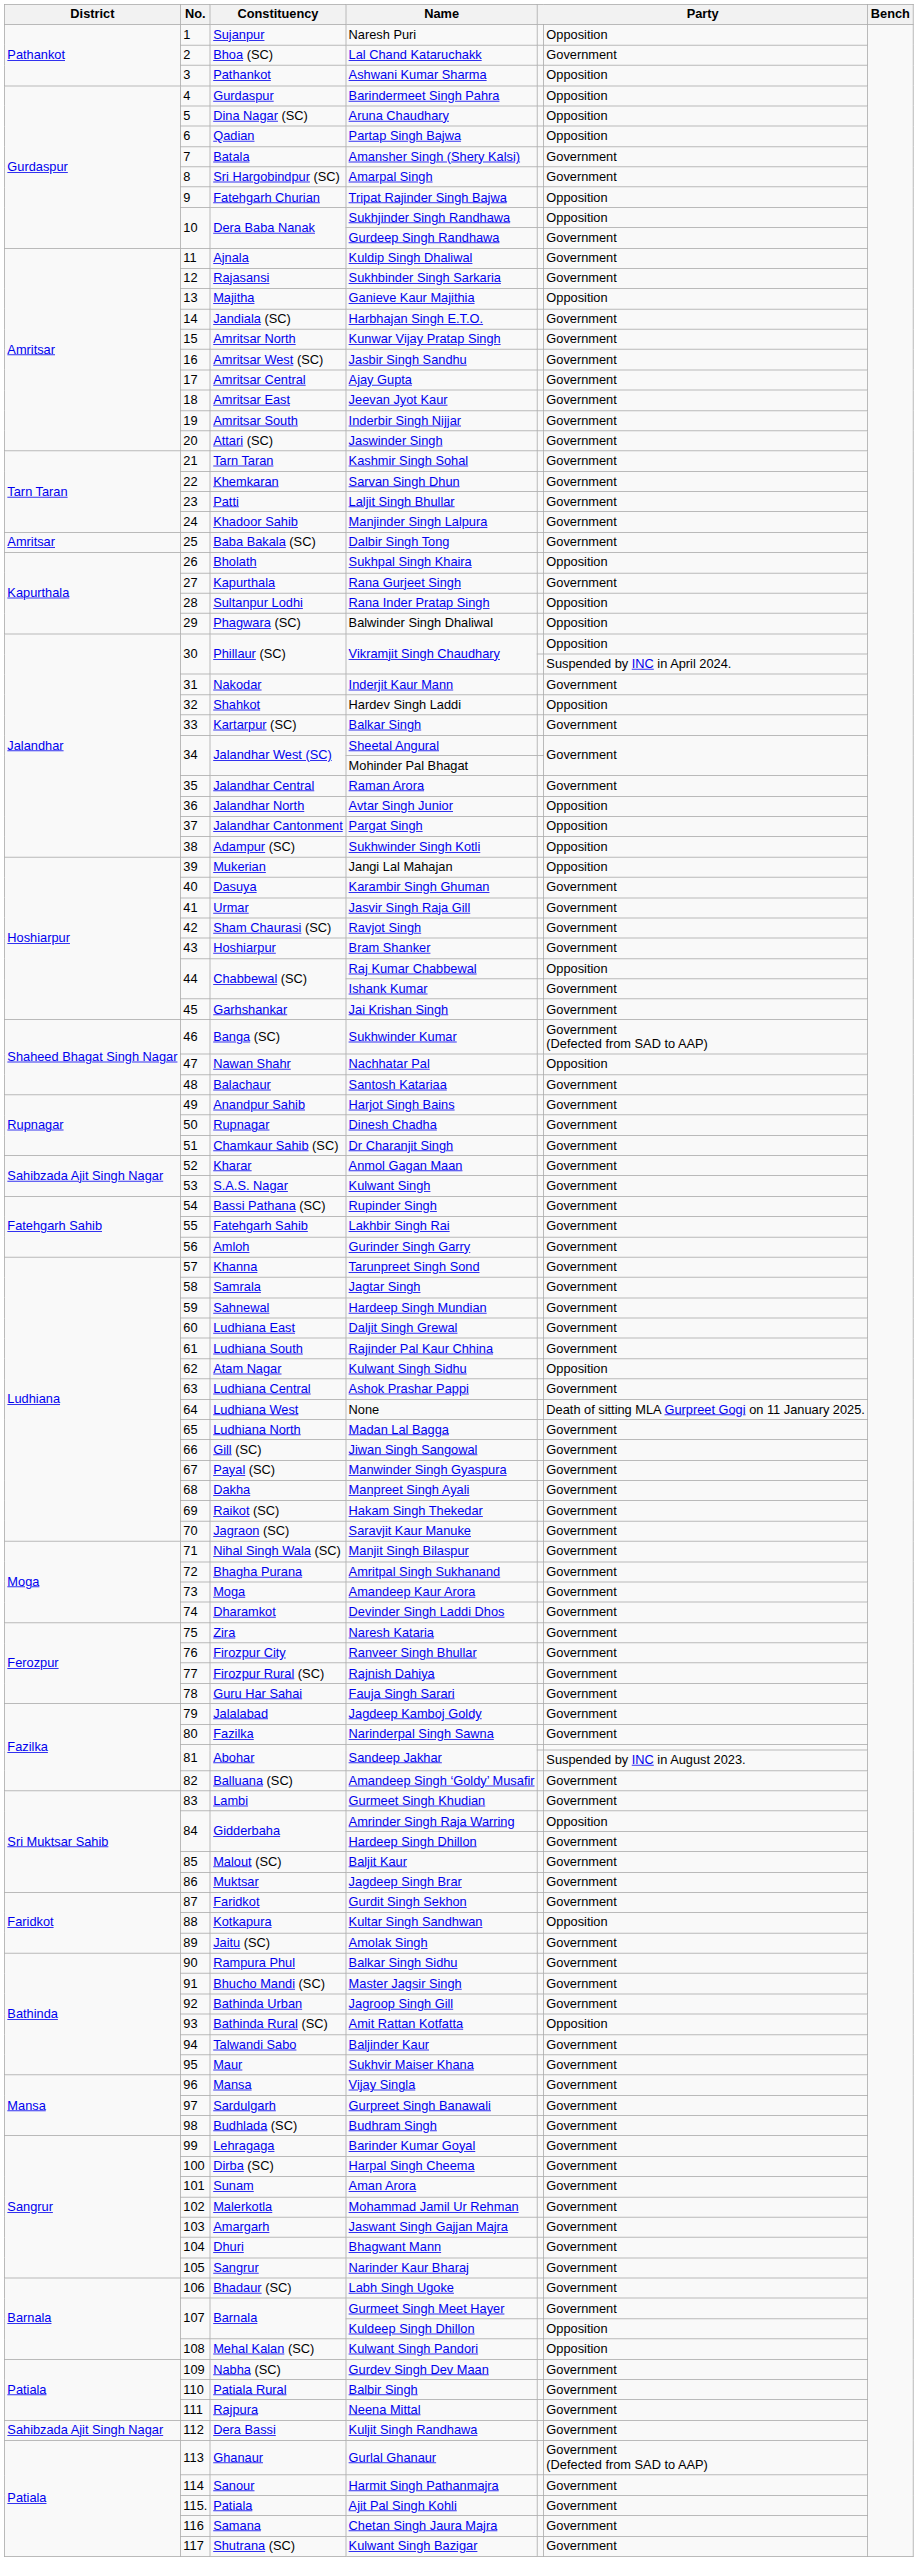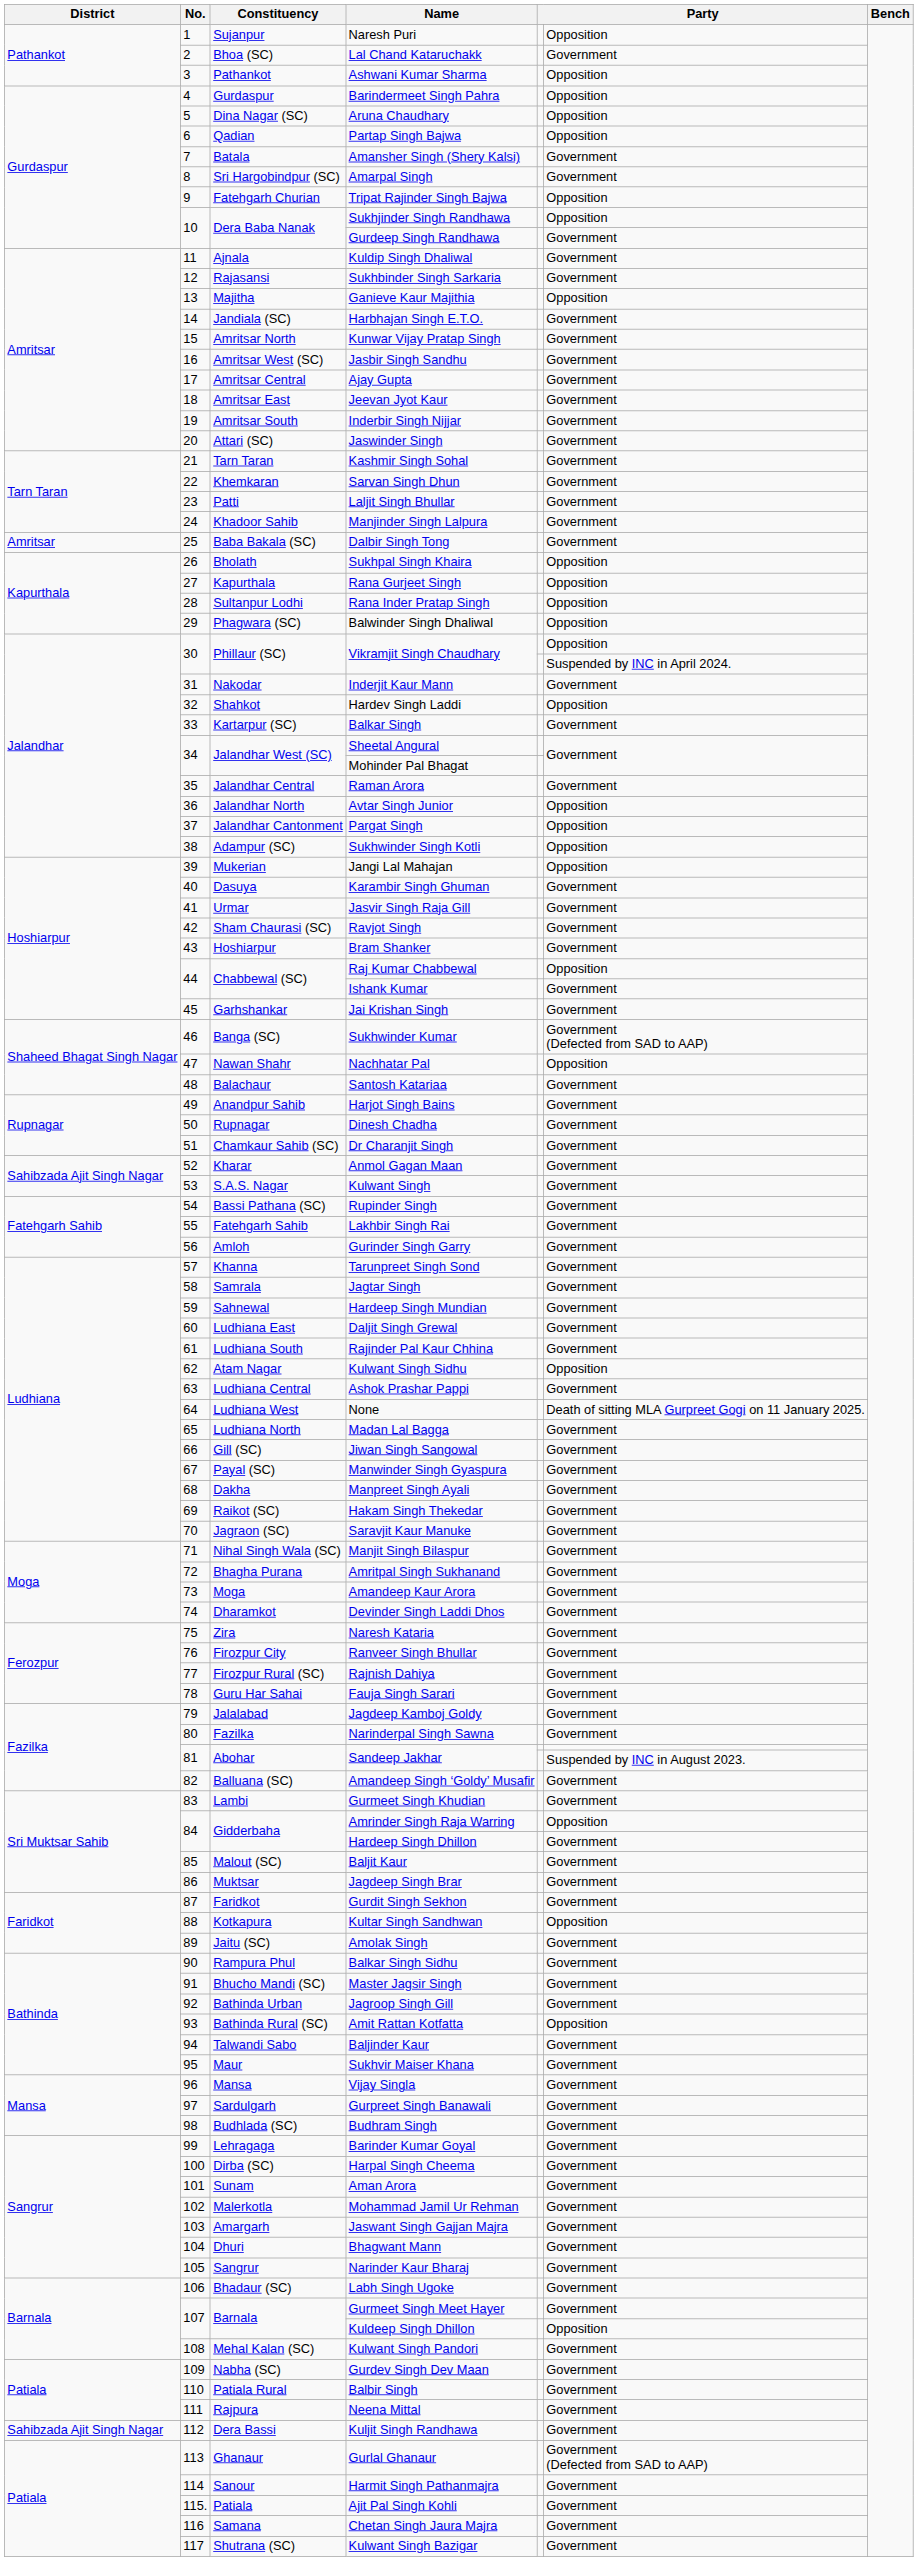Rana Gurjeet Singh | column 6: Government -> Opposition
Kulwant Singh Pandori | column 6: Opposition -> Government
